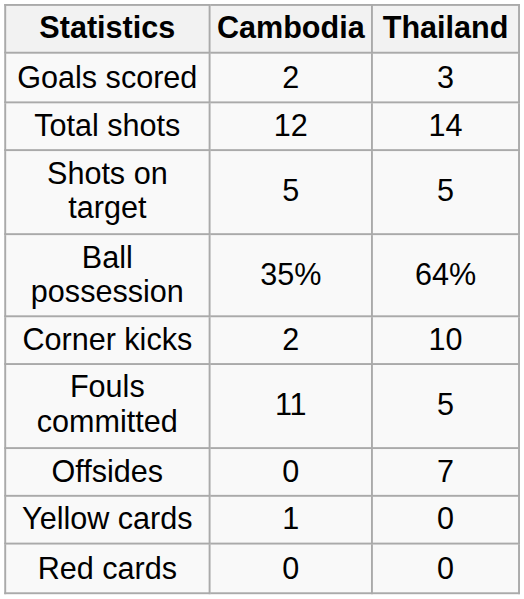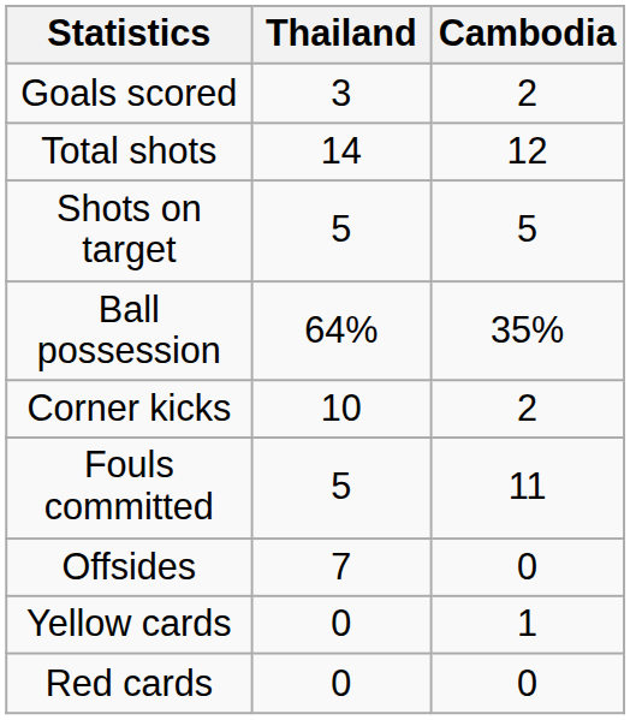columns swapped: Thailand <-> Cambodia
